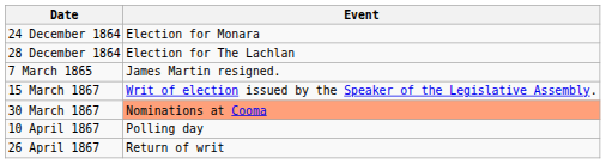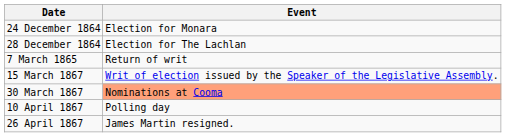7 March 1865 | Event: James Martin resigned. -> Return of writ
26 April 1867 | Event: Return of writ -> James Martin resigned.
